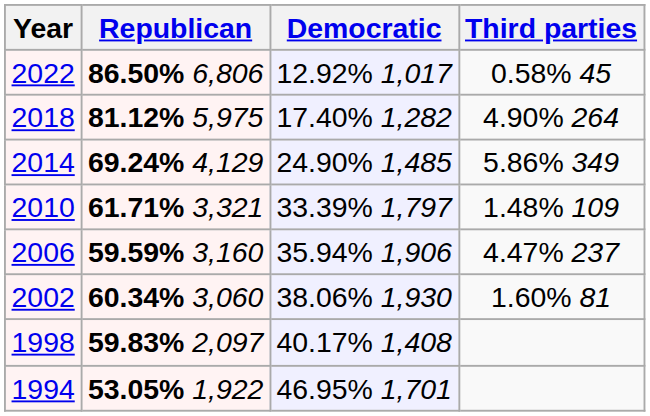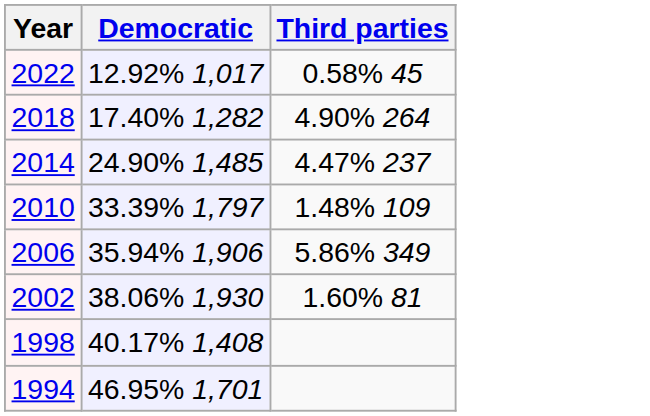- column: Republican | 86.50% 6,806 | 81.12% 5,975 | 69.24% 4,129 | 61.71% 3,321 | 59.59% 3,160 | 60.34% 3,060 | 59.83% 2,097 | 53.05% 1,922
2014 | Third parties: 5.86% 349 -> 4.47% 237
2006 | Third parties: 4.47% 237 -> 5.86% 349
